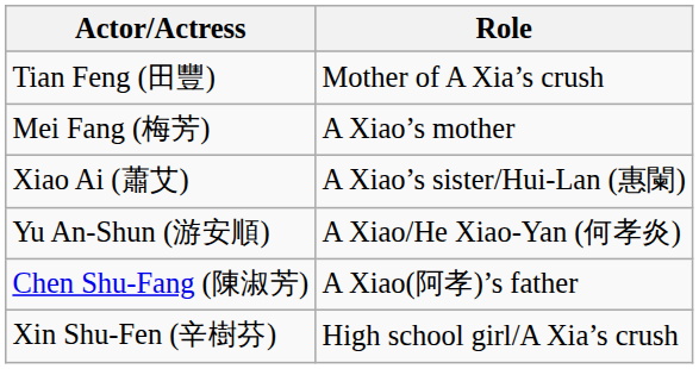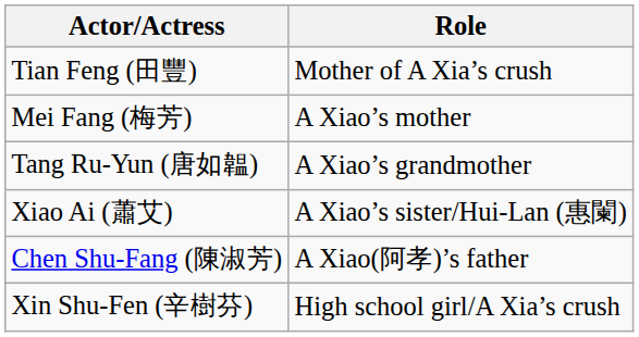+ row: Tang Ru-Yun (唐如韞) | A Xiao’s grandmother
- row: Yu An-Shun (游安順) | A Xiao/He Xiao-Yan (何孝炎)
